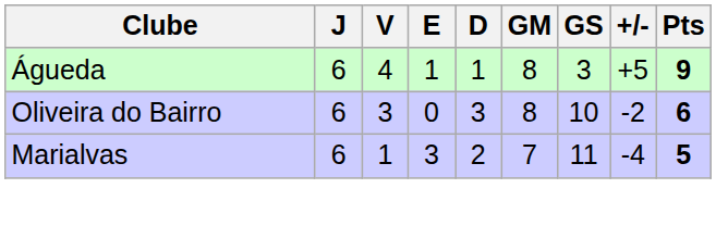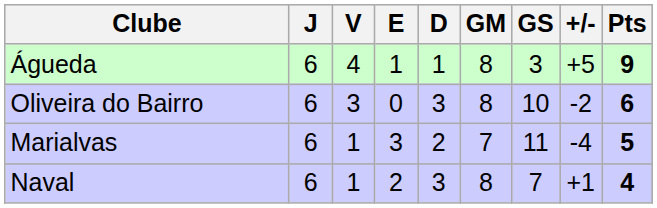+ row: Naval | 6 | 1 | 2 | 3 | 8 | 7 | +1 | 4
